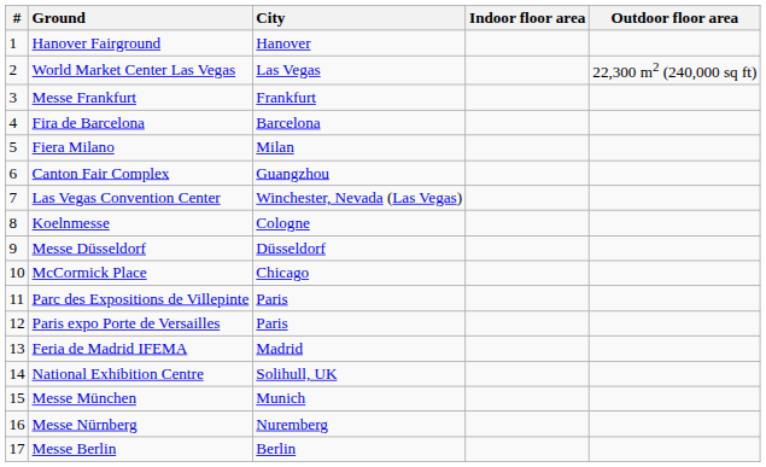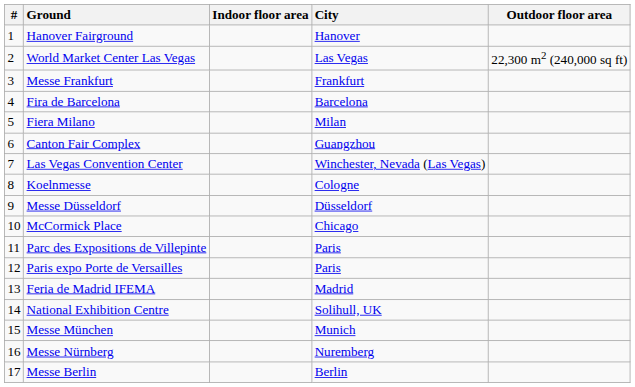columns swapped: City <-> Indoor floor area
